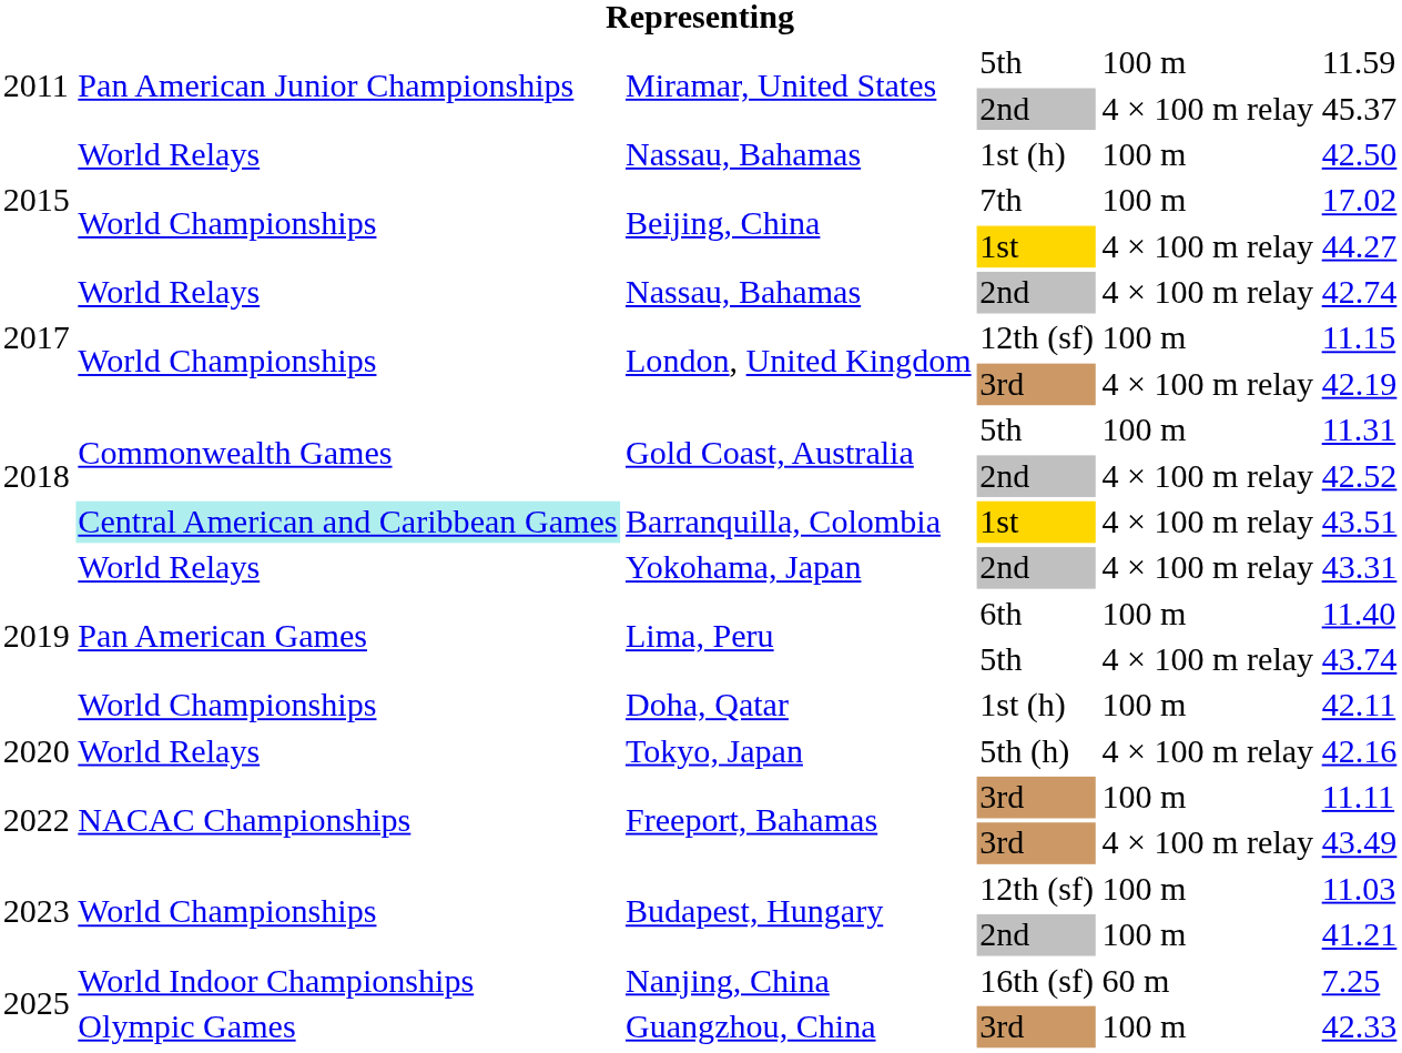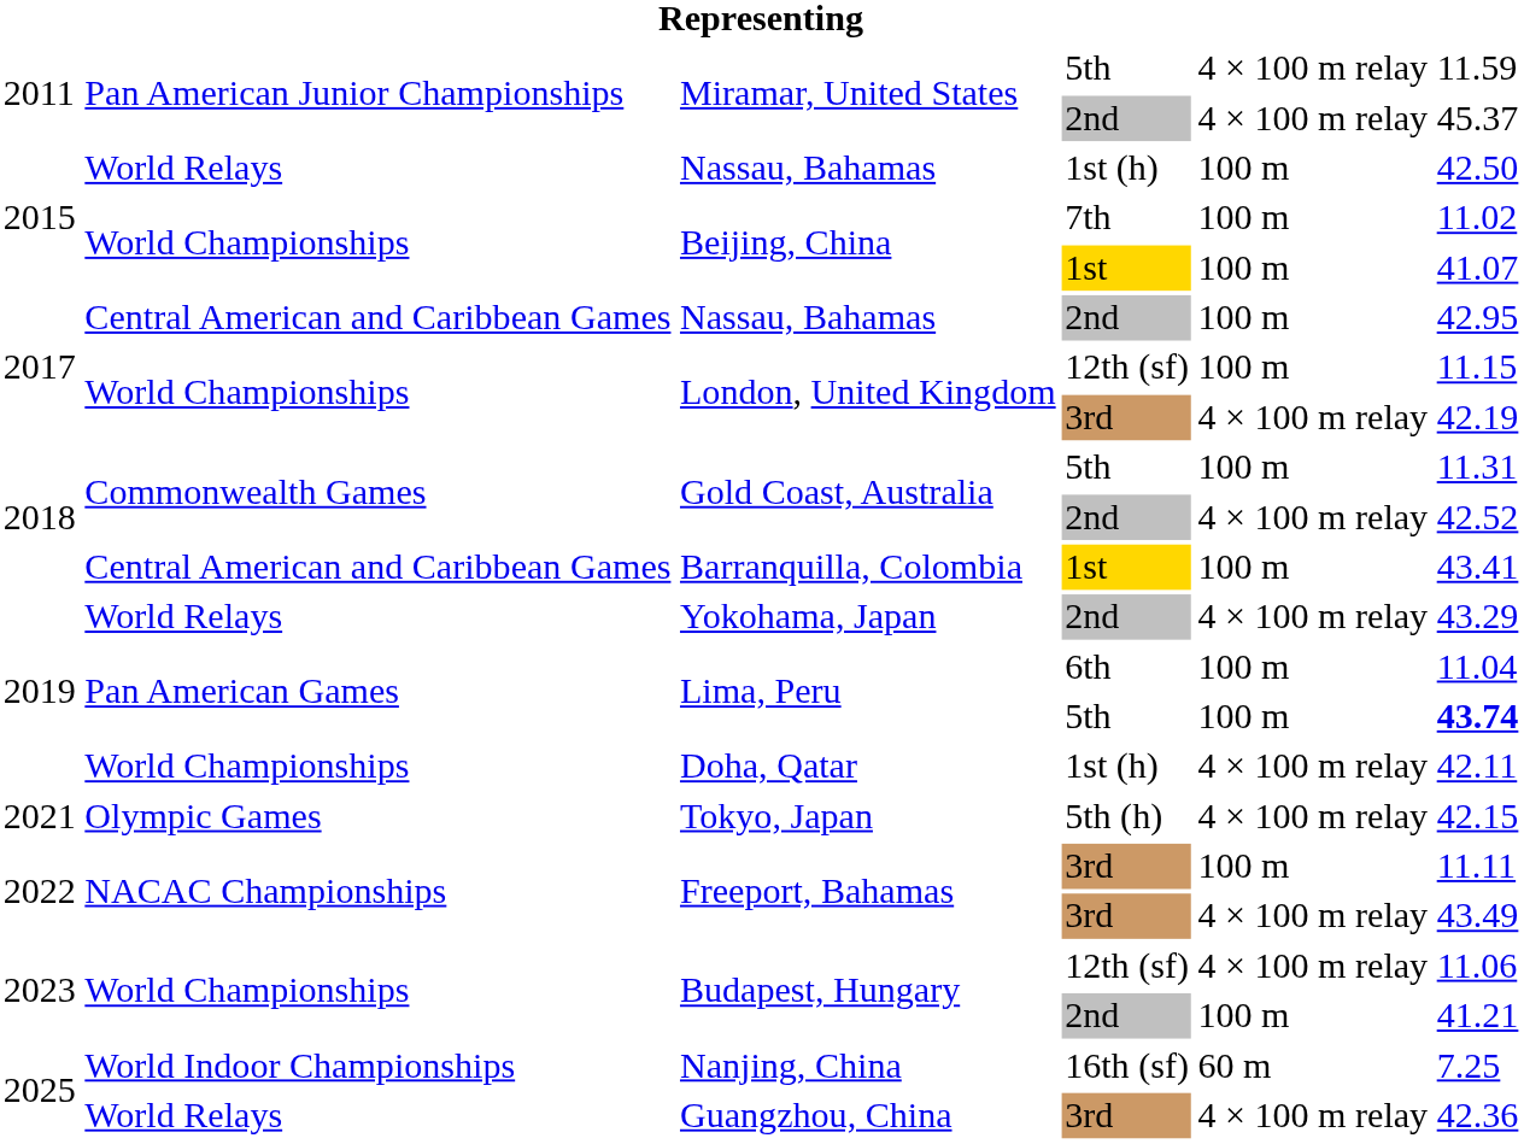Miramar, United States / 5th | column 5: 100 m -> 4 × 100 m relay
Beijing, China / 7th | column 6: 17.02 -> 11.02
Beijing, China / 1st | column 5: 4 × 100 m relay -> 100 m
Beijing, China / 1st | column 6: 44.27 -> 41.07
Nassau, Bahamas / 2nd | column 2: World Relays -> Central American and Caribbean Games
Nassau, Bahamas / 2nd | column 5: 4 × 100 m relay -> 100 m
Nassau, Bahamas / 2nd | column 6: 42.74 -> 42.95
Barranquilla, Colombia | column 2: paleturquoise background -> no background
Barranquilla, Colombia | column 5: 4 × 100 m relay -> 100 m
Barranquilla, Colombia | column 6: 43.51 -> 43.41
Yokohama, Japan | column 6: 43.31 -> 43.29
Lima, Peru / 6th | column 6: 11.40 -> 11.04
Lima, Peru / 5th | column 5: 4 × 100 m relay -> 100 m
Lima, Peru / 5th | column 6: normal -> bold
Doha, Qatar | column 5: 100 m -> 4 × 100 m relay
Tokyo, Japan | column 1: 2020 -> 2021
Tokyo, Japan | column 2: World Relays -> Olympic Games
Tokyo, Japan | column 6: 42.16 -> 42.15
Budapest, Hungary / 12th (sf) | column 5: 100 m -> 4 × 100 m relay
Budapest, Hungary / 12th (sf) | column 6: 11.03 -> 11.06
Guangzhou, China | column 2: Olympic Games -> World Relays
Guangzhou, China | column 5: 100 m -> 4 × 100 m relay
Guangzhou, China | column 6: 42.33 -> 42.36
